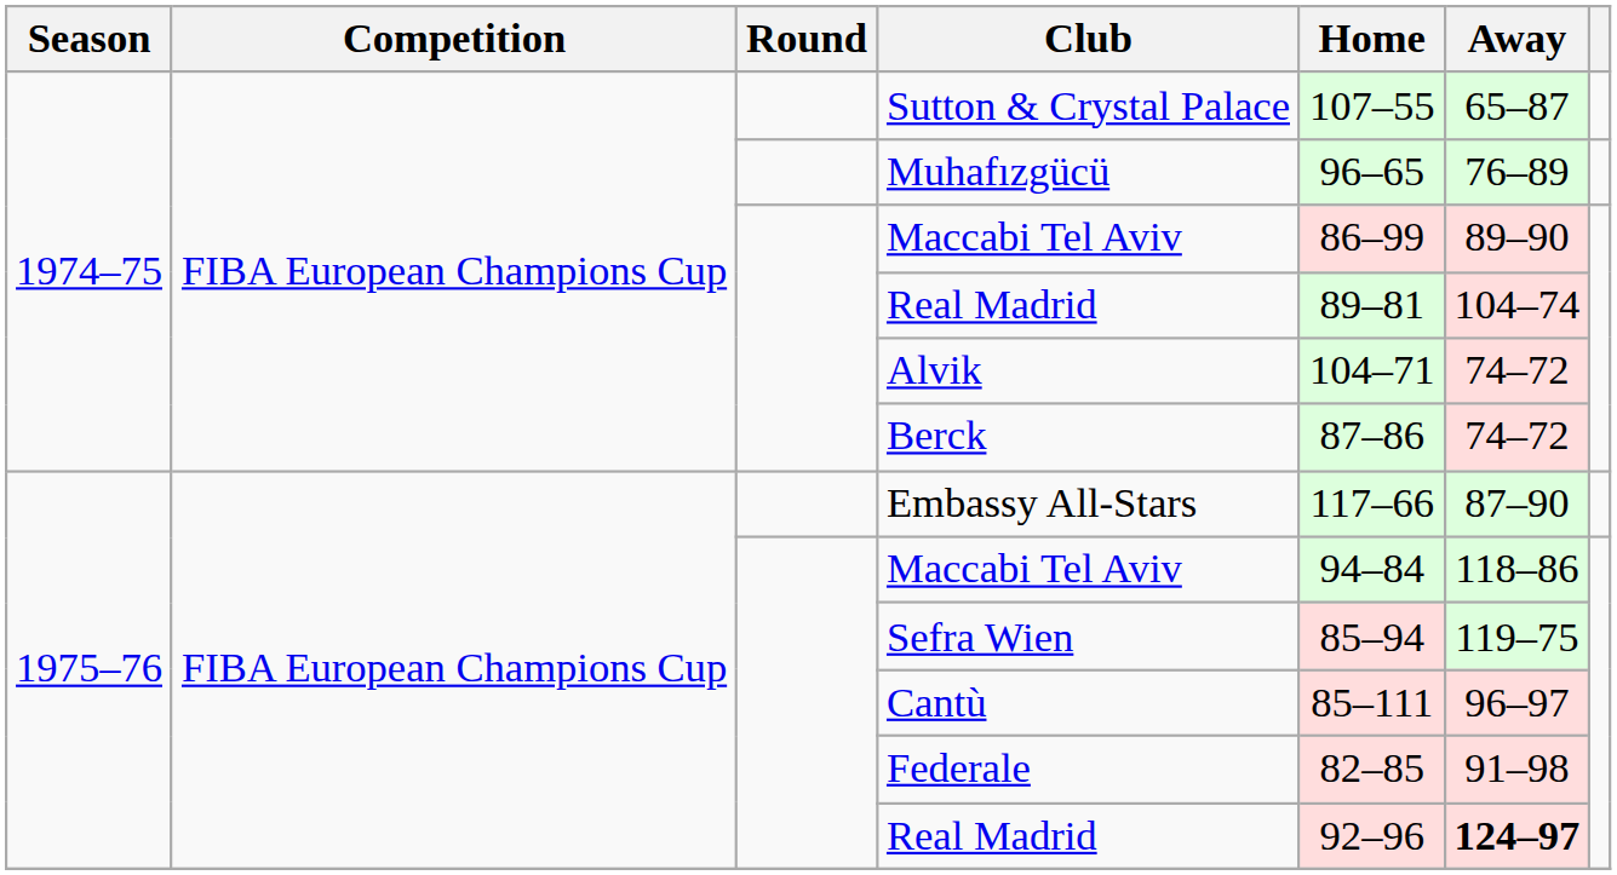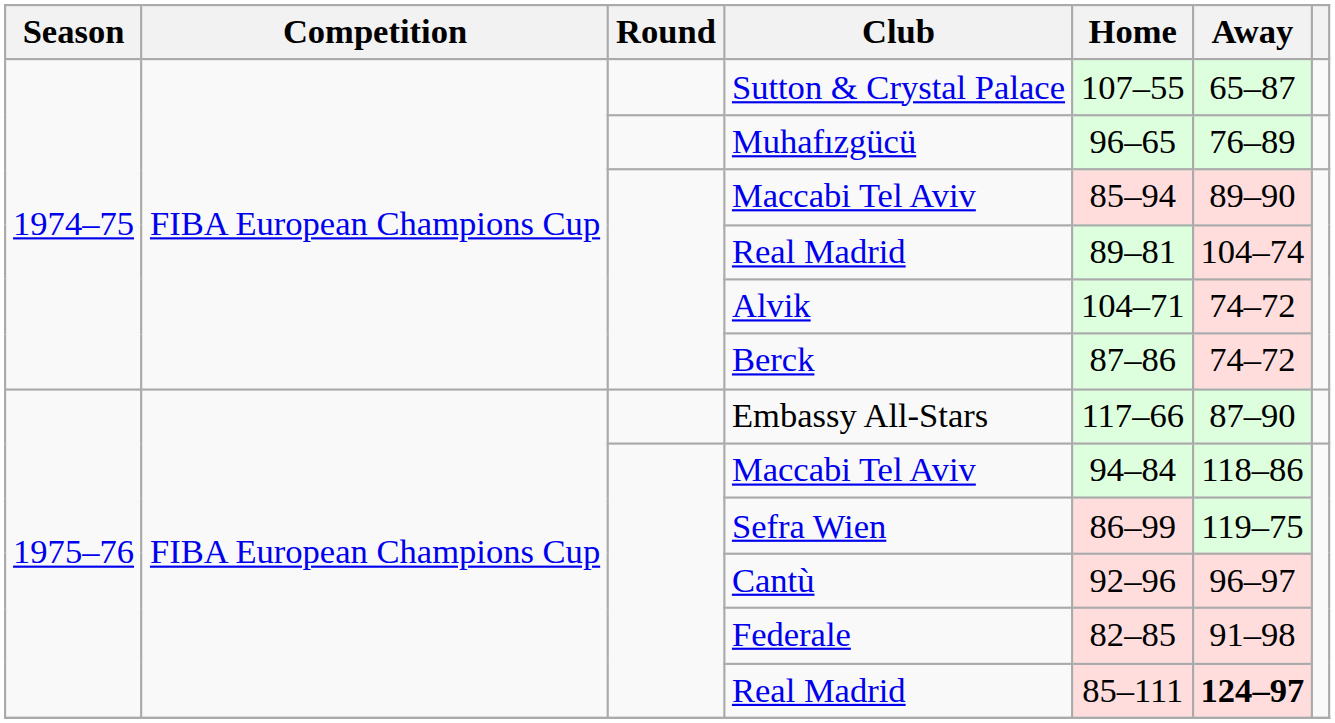1974–75 / Maccabi Tel Aviv | Home: 86–99 -> 85–94
Sefra Wien | Home: 85–94 -> 86–99
Cantù | Home: 85–111 -> 92–96
1975–76 / Real Madrid | Home: 92–96 -> 85–111
